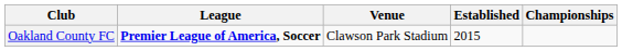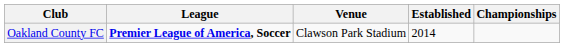Oakland County FC | Established: 2015 -> 2014
